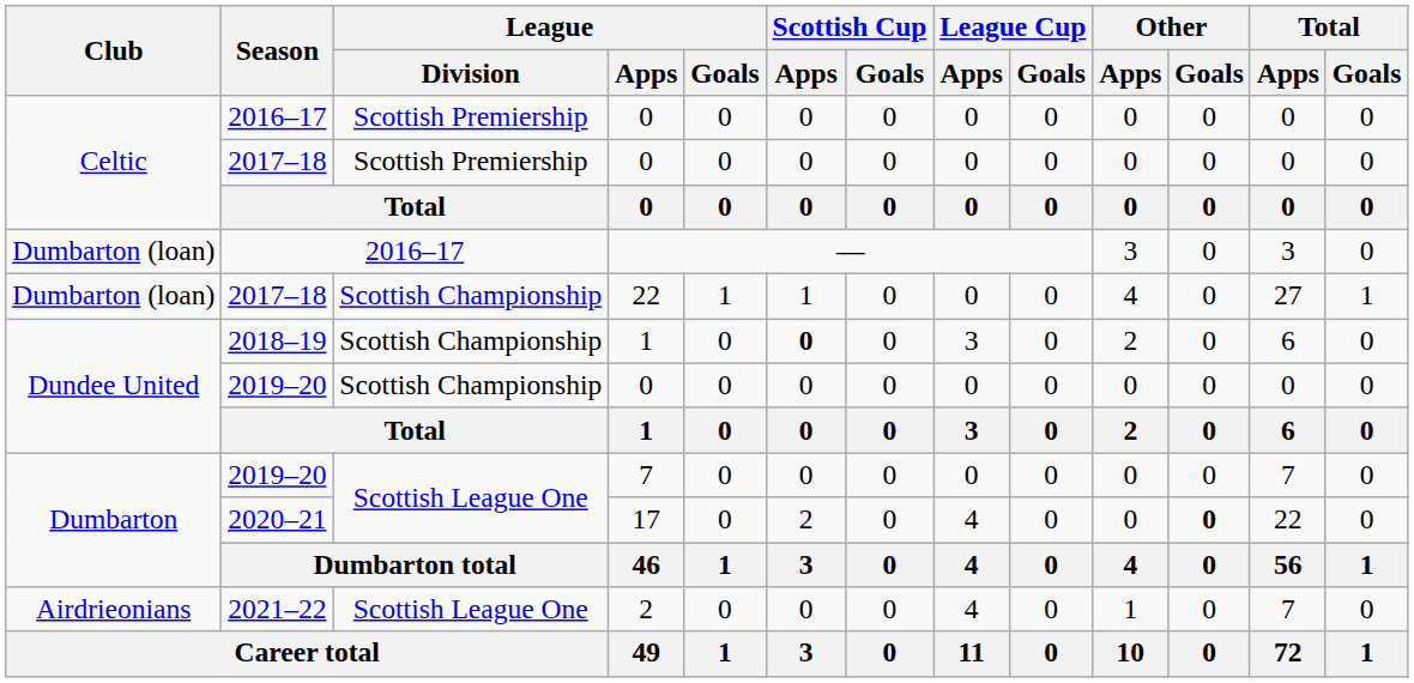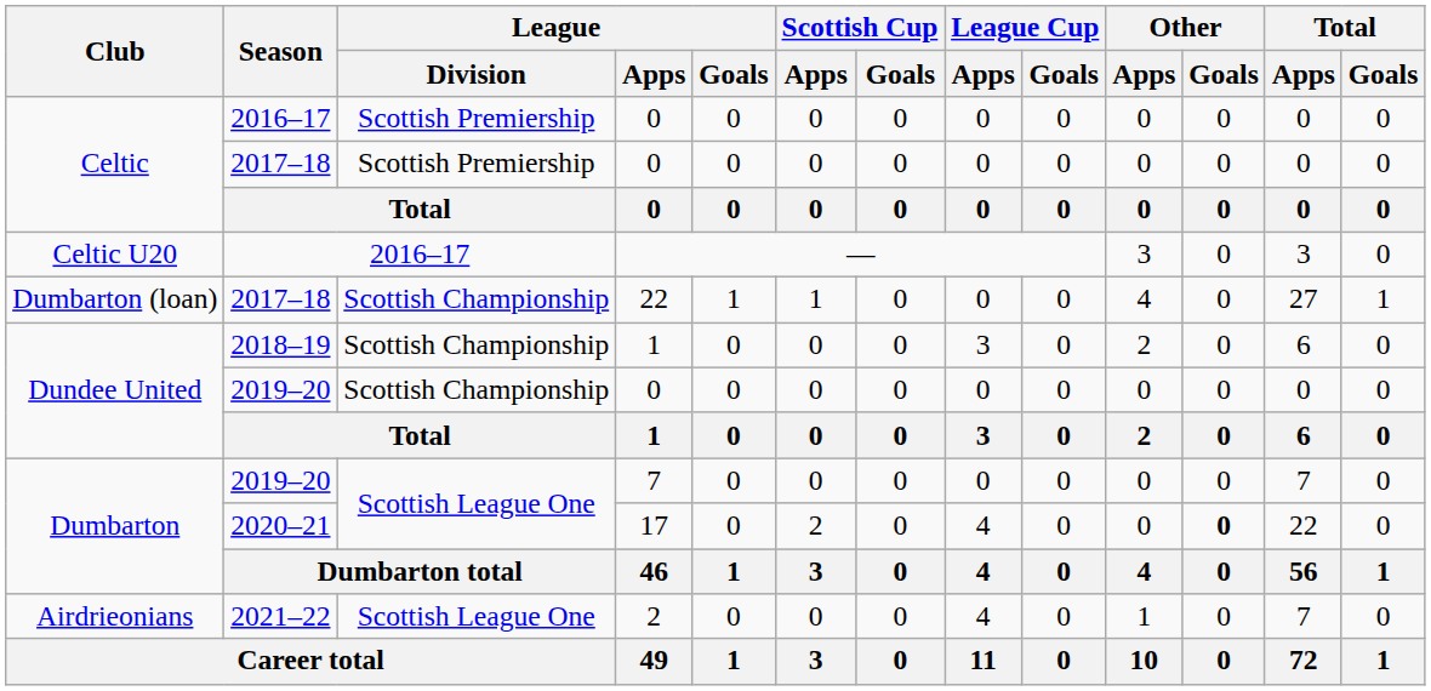— | Club: Dumbarton (loan) -> Celtic U20
2018–19 / 1 | Scottish Cup / Apps: bold -> normal
